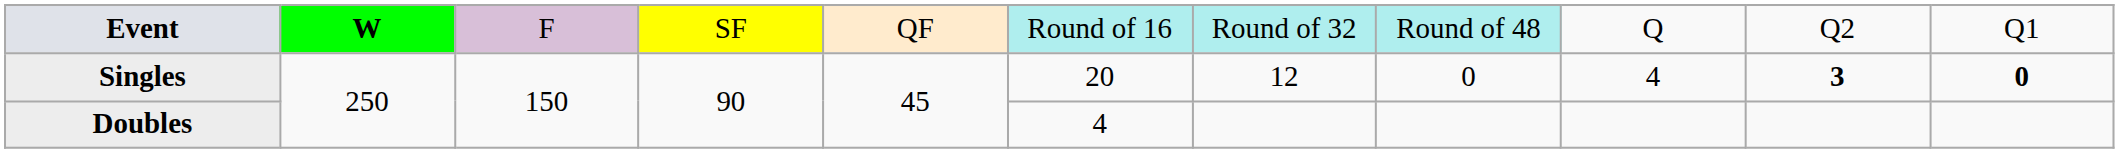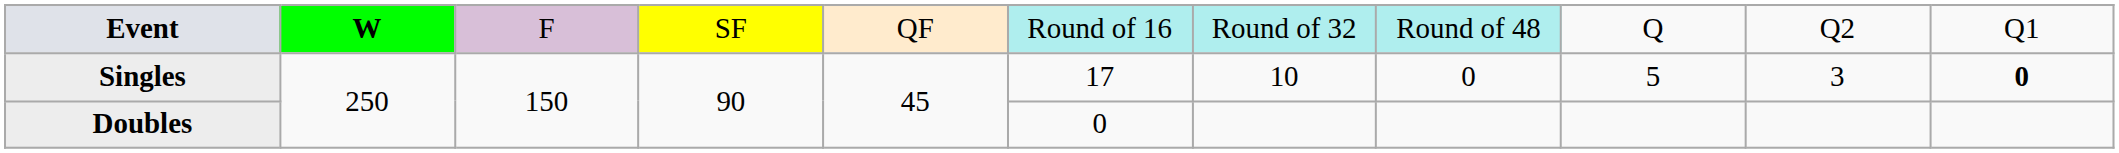Singles | column 6: 20 -> 17
Singles | column 7: 12 -> 10
Singles | column 9: 4 -> 5
Singles | column 10: bold -> normal
Doubles | column 6: 4 -> 0
